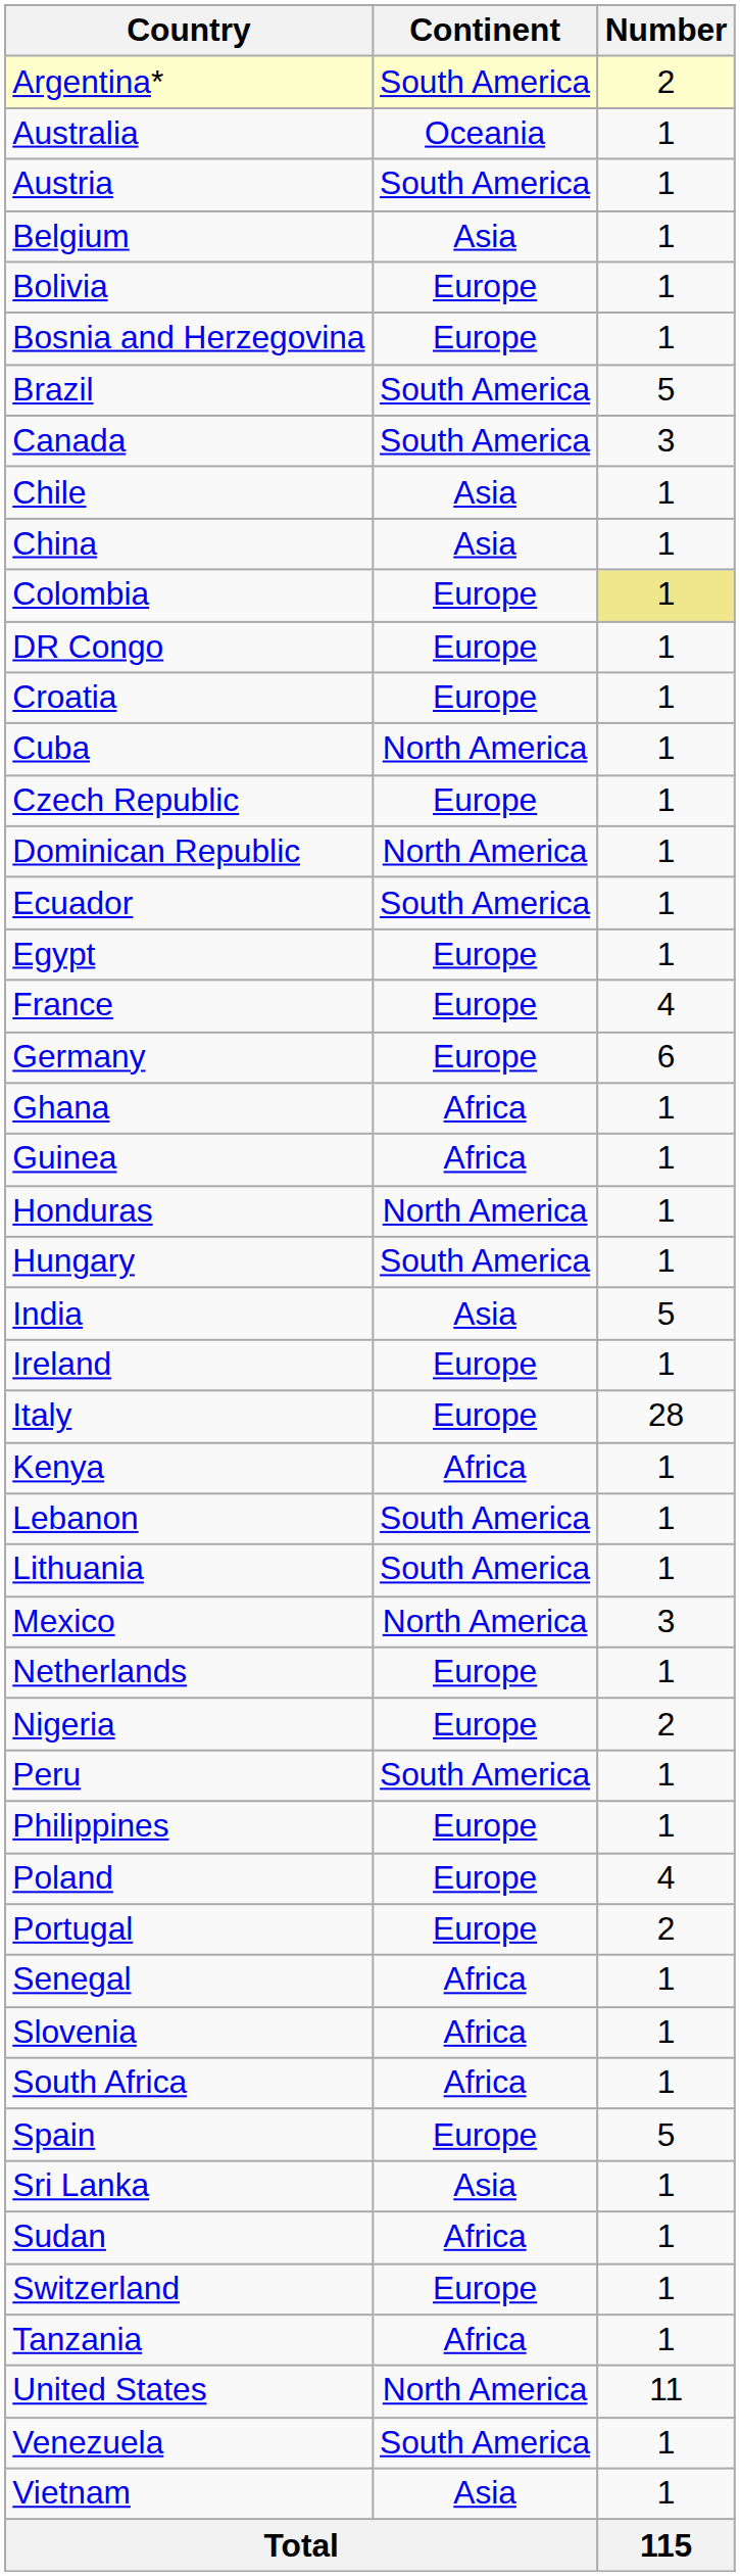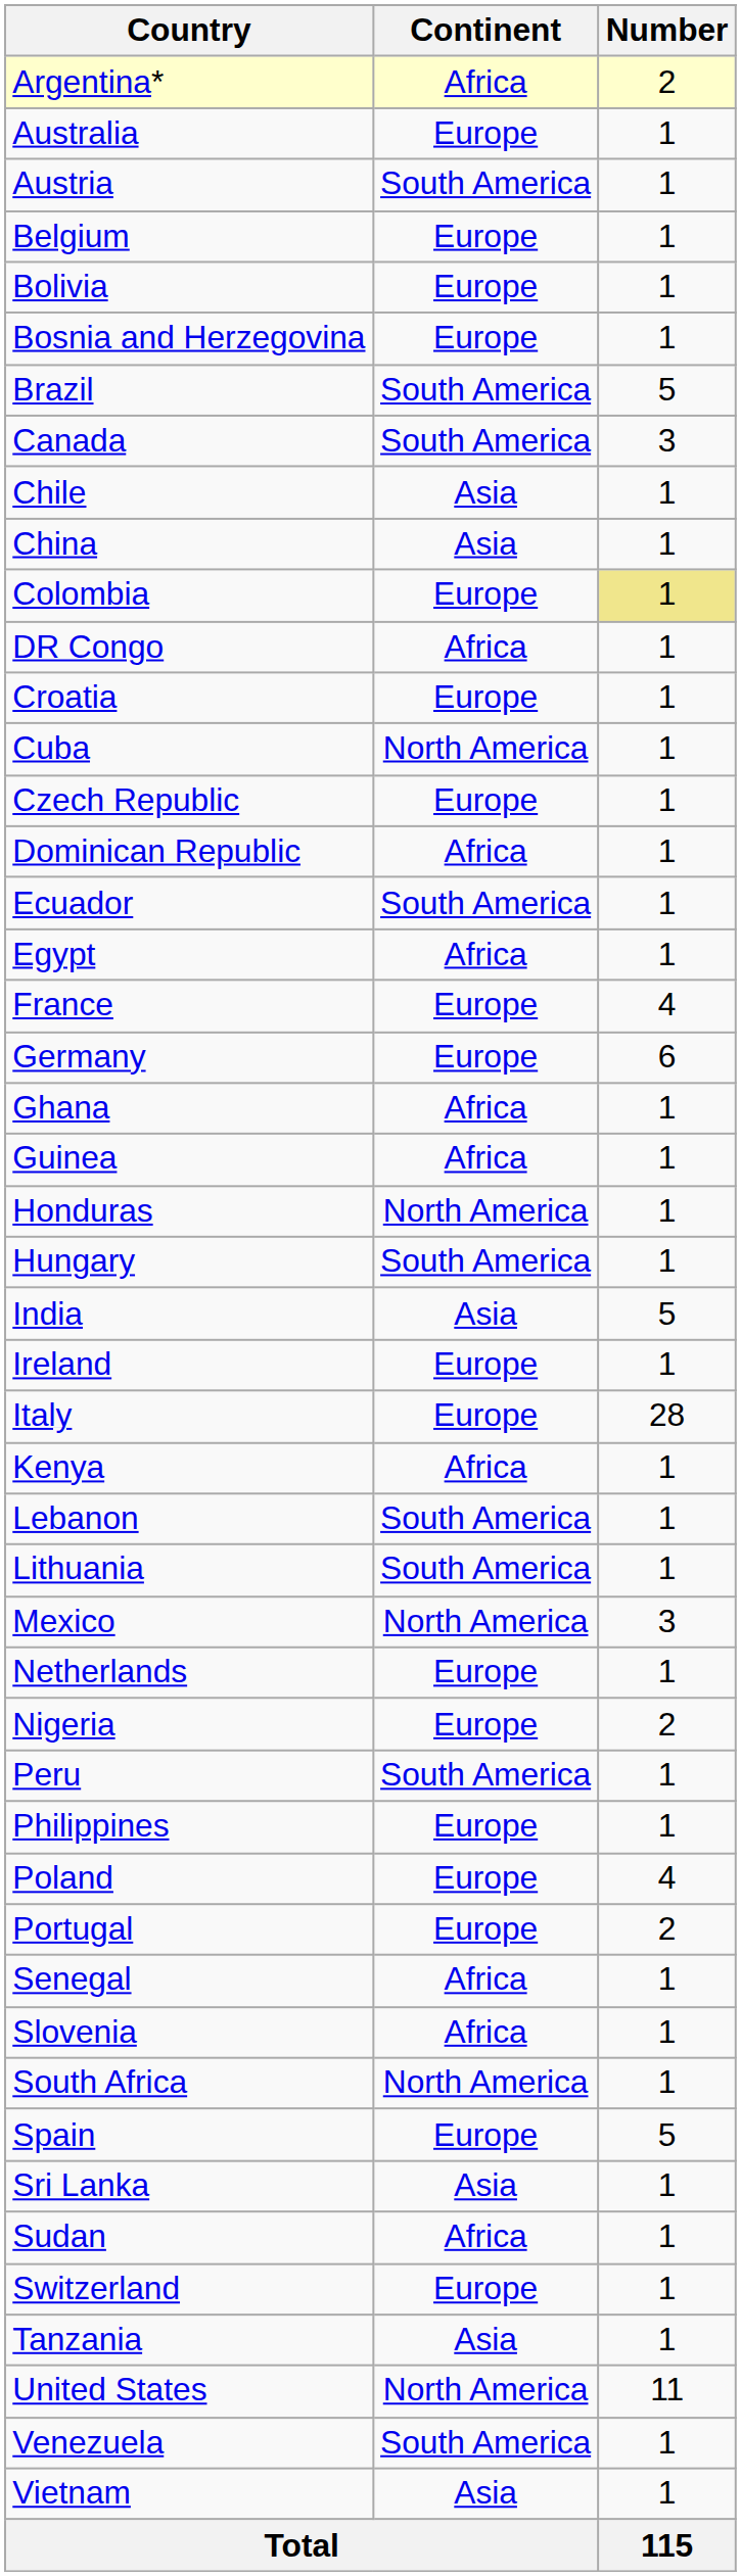Argentina* | Continent: South America -> Africa
Australia | Continent: Oceania -> Europe
Belgium | Continent: Asia -> Europe
DR Congo | Continent: Europe -> Africa
Dominican Republic | Continent: North America -> Africa
Egypt | Continent: Europe -> Africa
South Africa | Continent: Africa -> North America
Tanzania | Continent: Africa -> Asia
